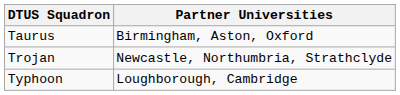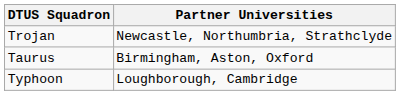rows swapped: Taurus <-> Trojan
